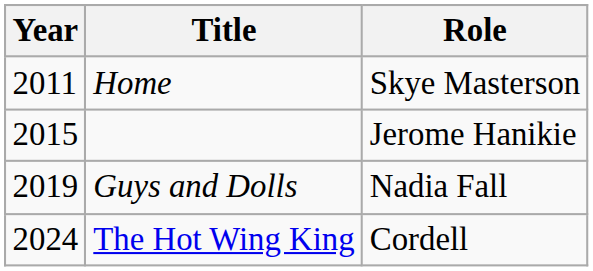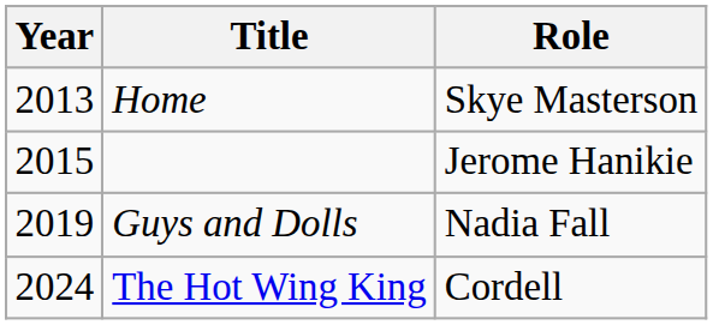Home | Year: 2011 -> 2013
